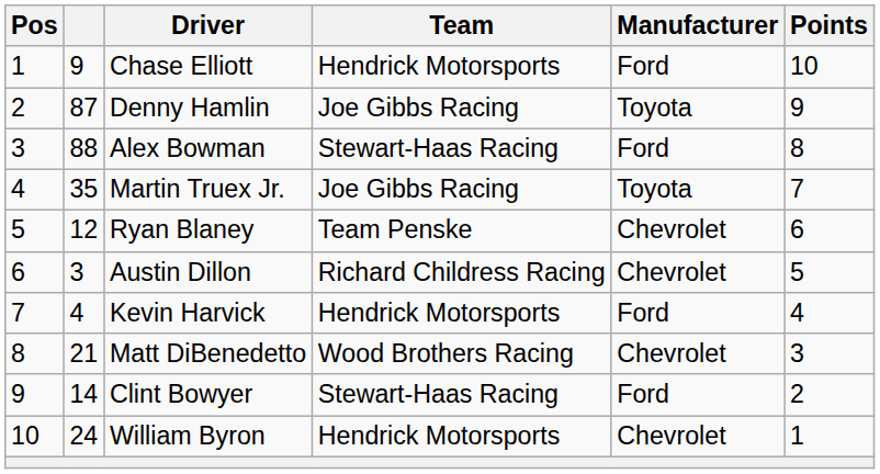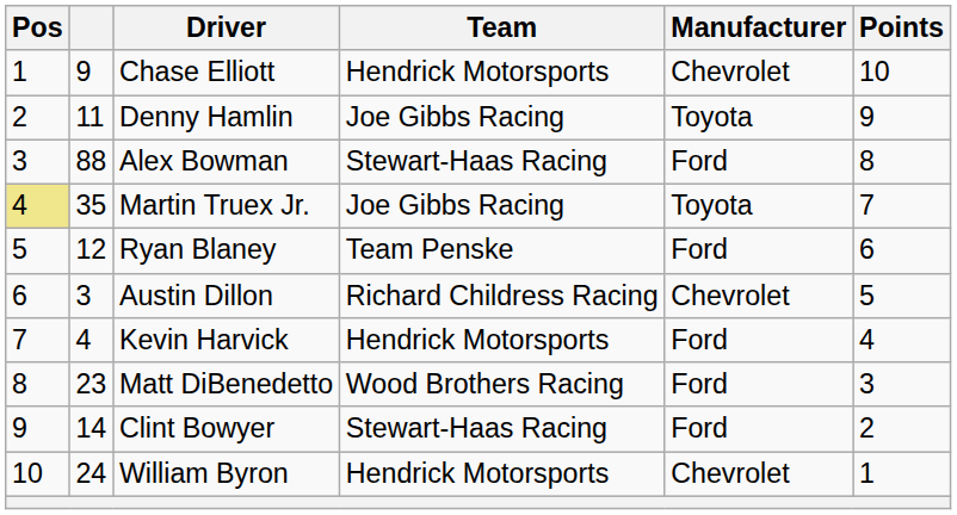Chase Elliott | Manufacturer: Ford -> Chevrolet
Denny Hamlin | column 2: 87 -> 11
Martin Truex Jr. | Pos: no background -> khaki background
Ryan Blaney | Manufacturer: Chevrolet -> Ford
Matt DiBenedetto | column 2: 21 -> 23
Matt DiBenedetto | Manufacturer: Chevrolet -> Ford
